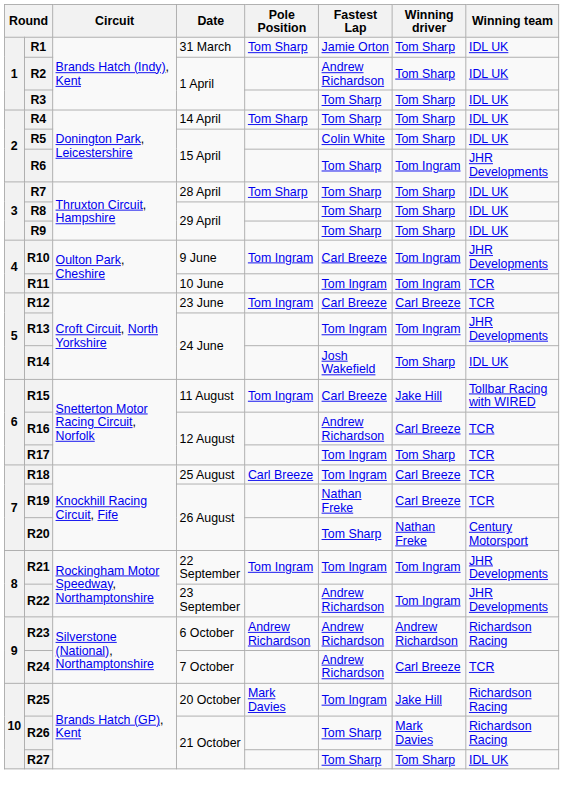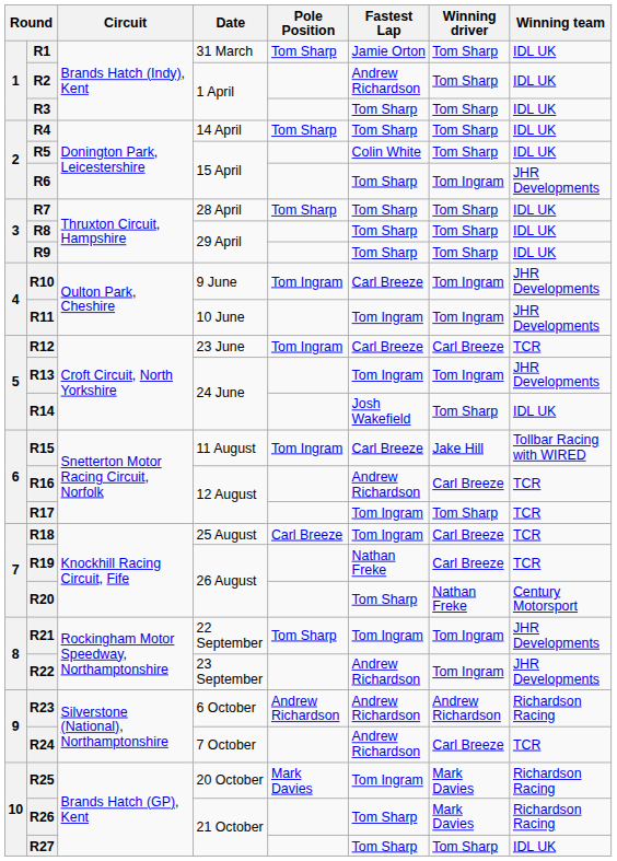R11 | Winning team: TCR -> JHR Developments
R21 | Pole Position: Tom Ingram -> Tom Sharp
R25 | Winning driver: Jake Hill -> Mark Davies
